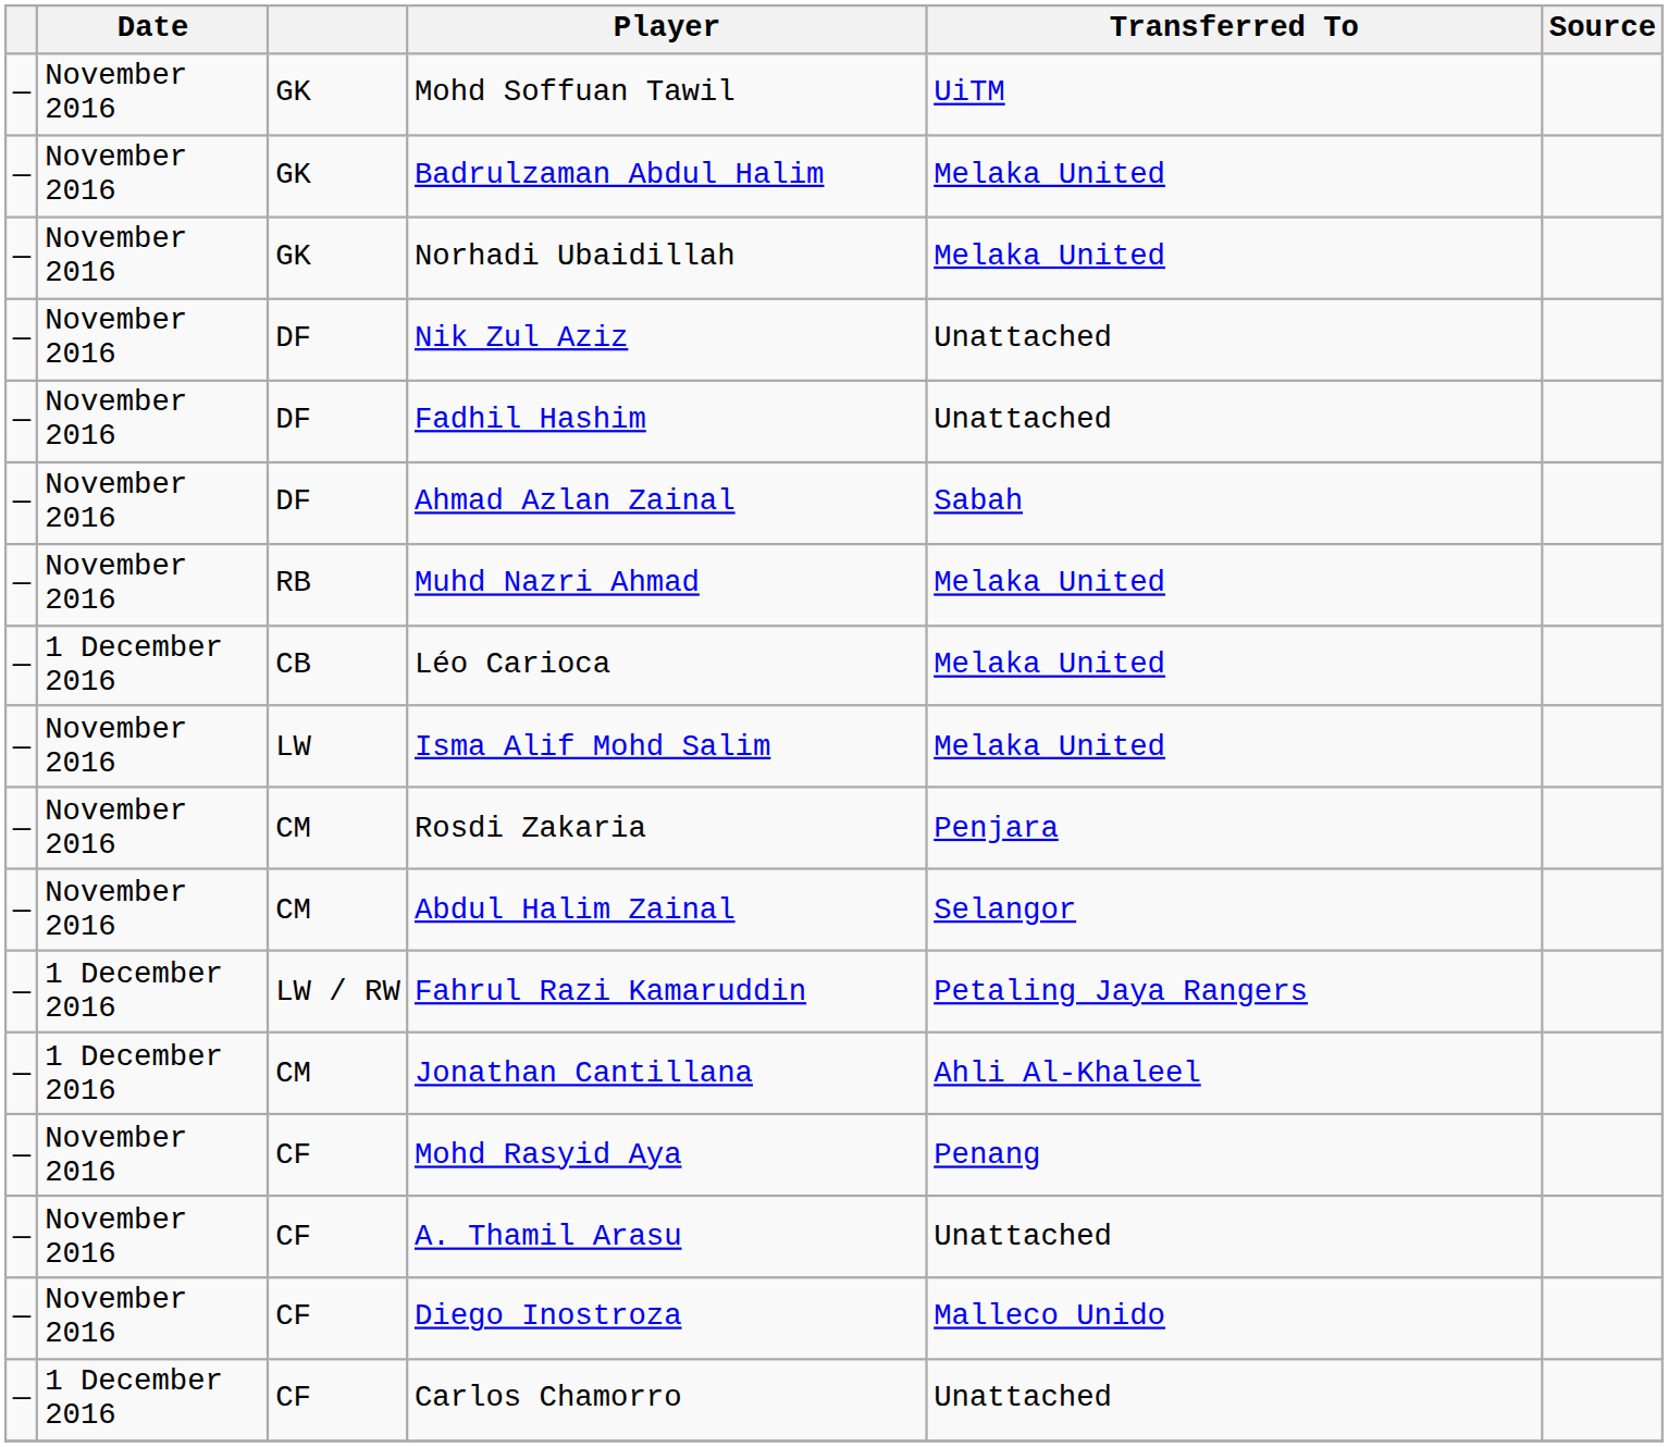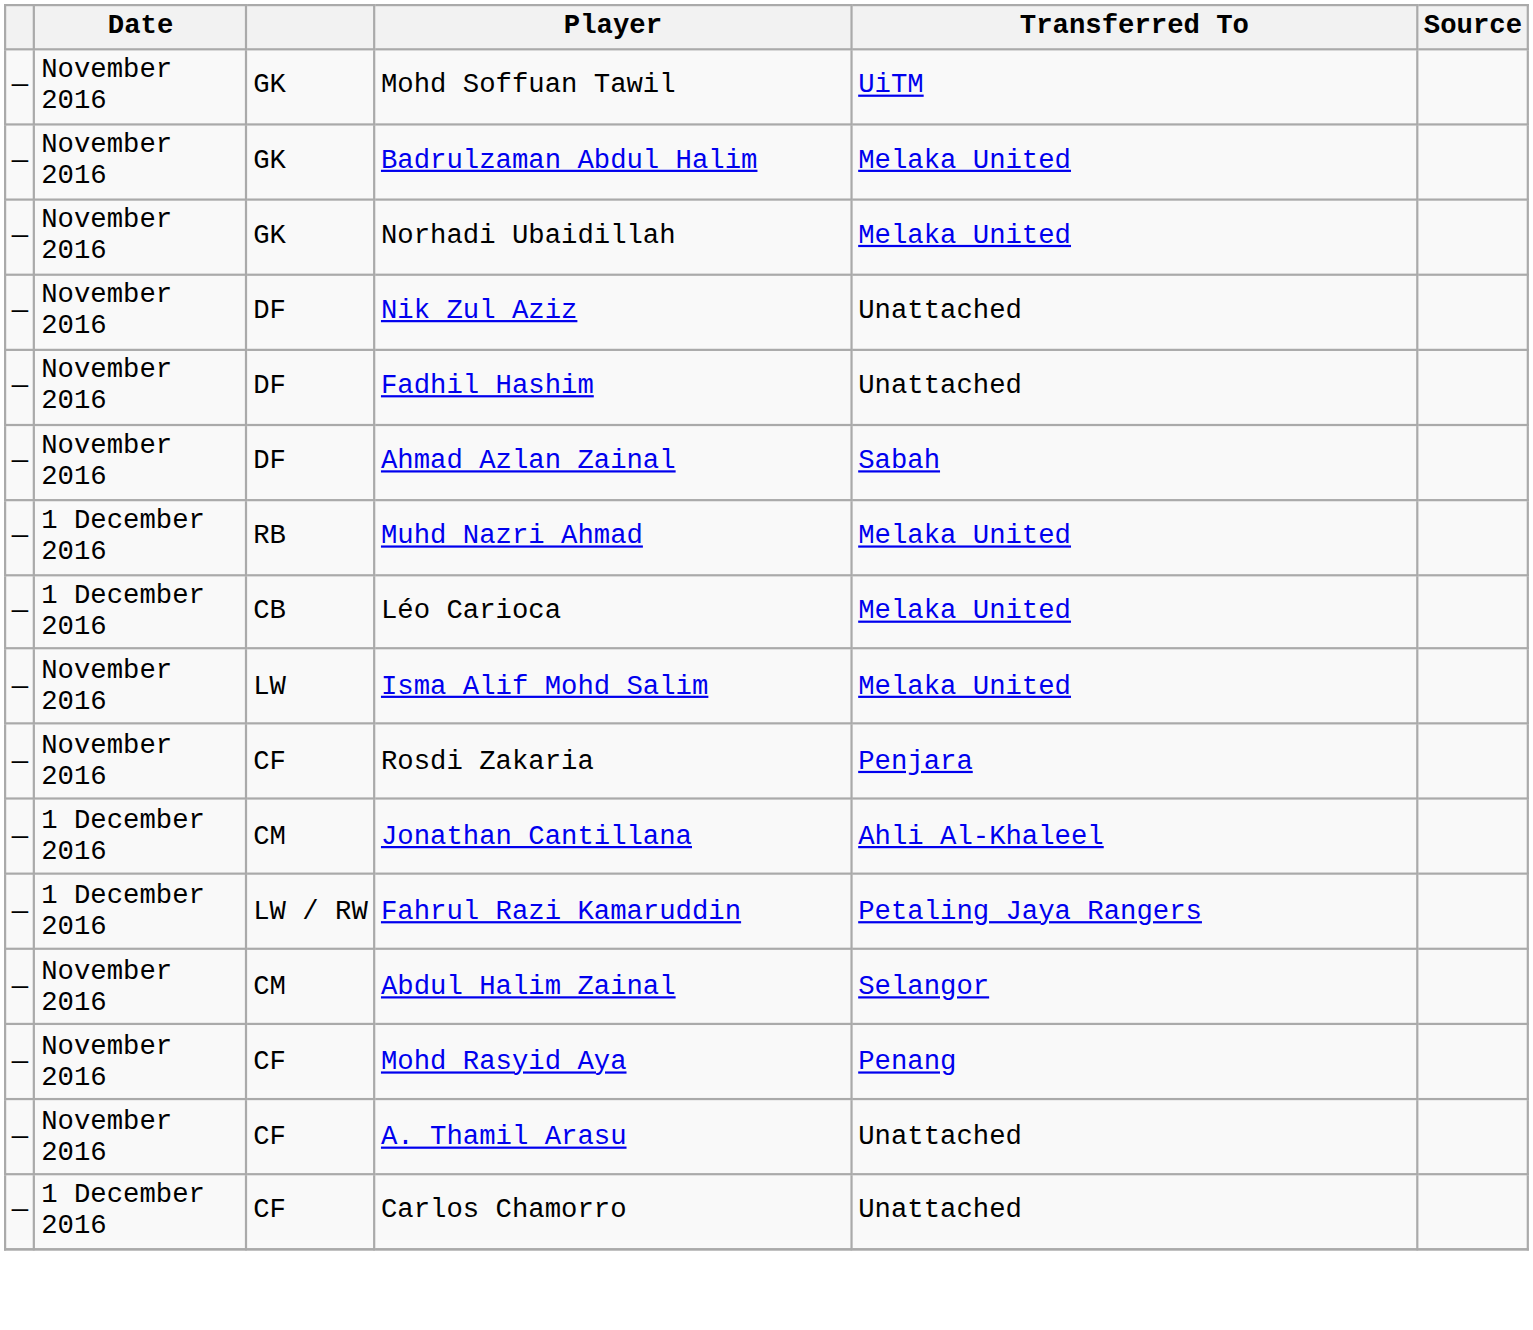Muhd Nazri Ahmad | Date: November 2016 -> 1 December 2016
Rosdi Zakaria | column 3: CM -> CF
rows swapped: Abdul Halim Zainal <-> Jonathan Cantillana
- row: — | November 2016 | CF | Diego Inostroza | Malleco Unido
